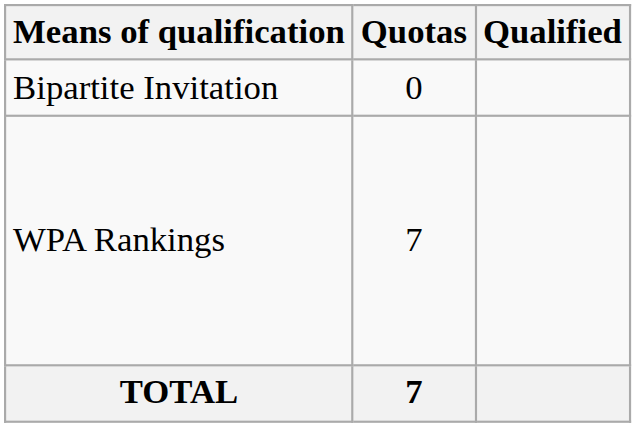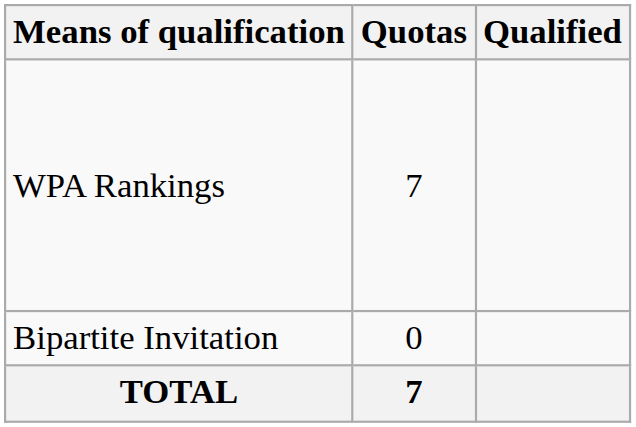rows swapped: WPA Rankings <-> Bipartite Invitation
